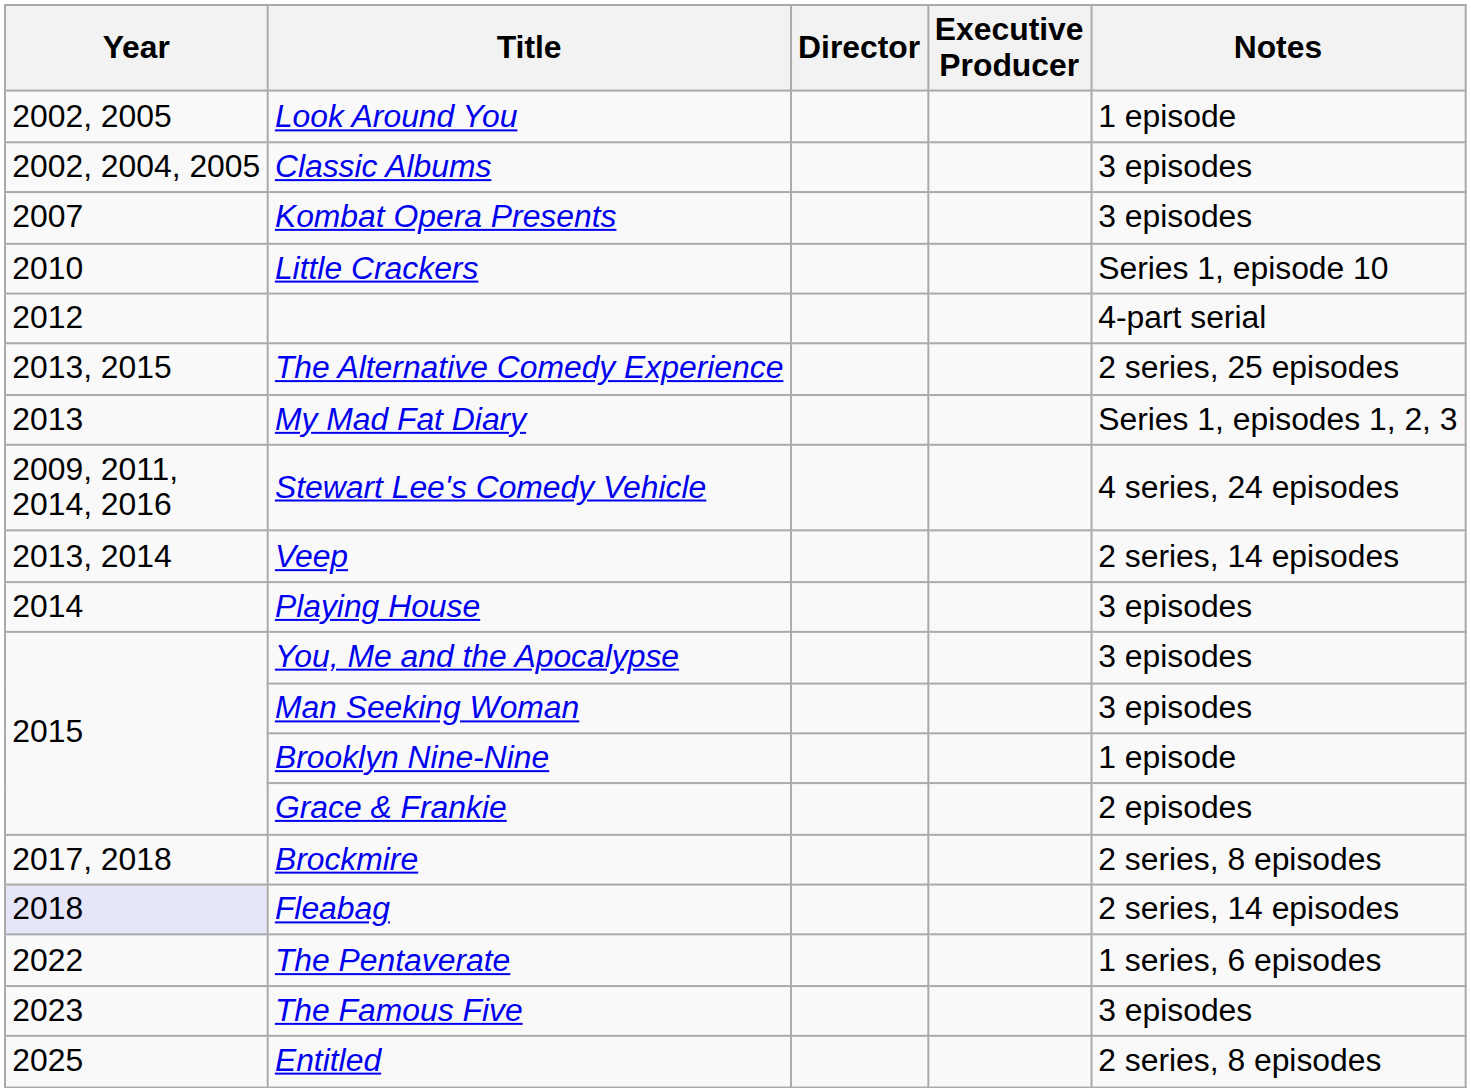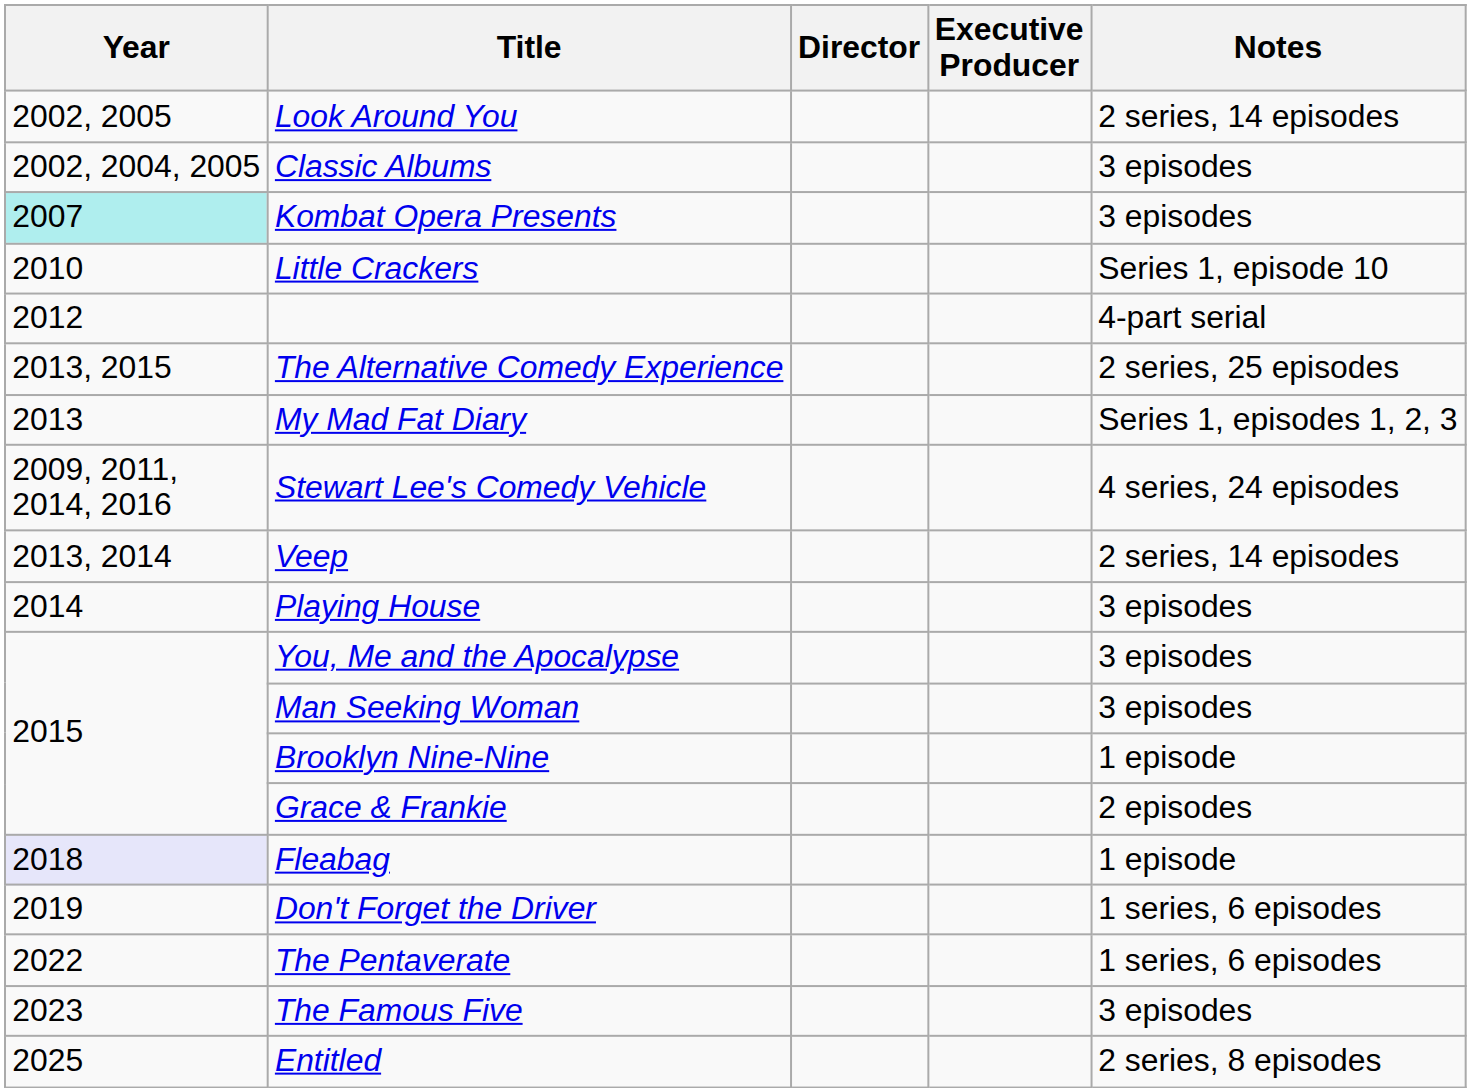Look Around You | Notes: 1 episode -> 2 series, 14 episodes
Kombat Opera Presents | Year: no background -> paleturquoise background
- row: 2017, 2018 | Brockmire | 2 series, 8 episodes
Fleabag | Notes: 2 series, 14 episodes -> 1 episode
+ row: 2019 | Don't Forget the Driver | 1 series, 6 episodes
